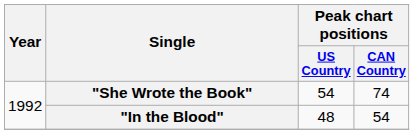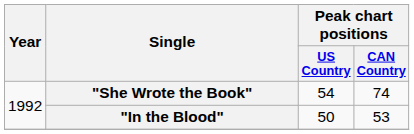"In the Blood" | Peak chart positions / US Country: 48 -> 50
"In the Blood" | Peak chart positions / CAN Country: 54 -> 53
